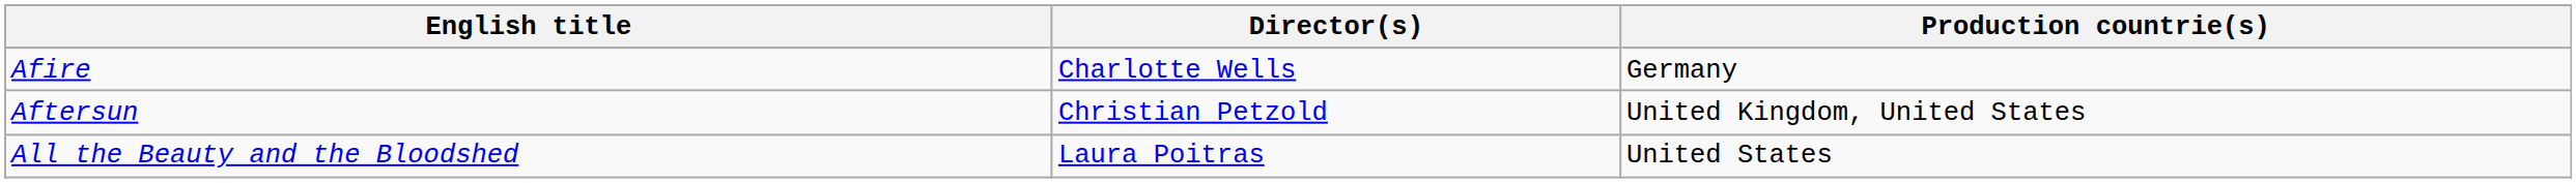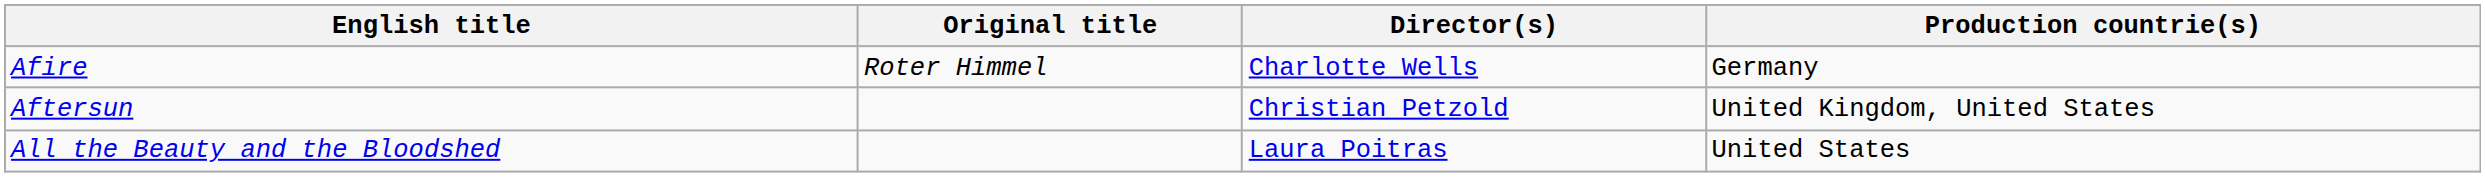+ column: Original title | Roter Himmel
